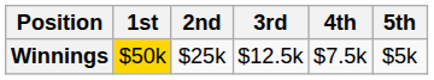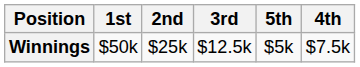columns swapped: 4th <-> 5th
Winnings | 1st: gold background -> no background
